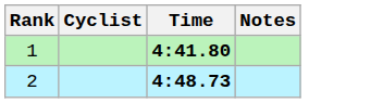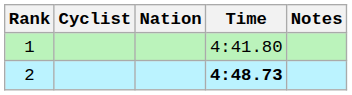+ column: Nation
1 | Time: bold -> normal
